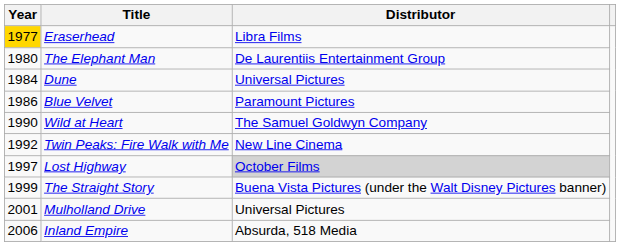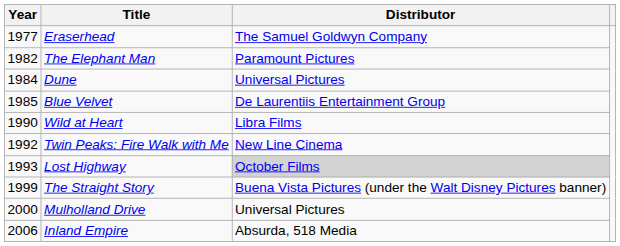Eraserhead | Year: gold background -> no background
Eraserhead | Distributor: Libra Films -> The Samuel Goldwyn Company
The Elephant Man | Year: 1980 -> 1982
The Elephant Man | Distributor: De Laurentiis Entertainment Group -> Paramount Pictures
Blue Velvet | Year: 1986 -> 1985
Blue Velvet | Distributor: Paramount Pictures -> De Laurentiis Entertainment Group
Wild at Heart | Distributor: The Samuel Goldwyn Company -> Libra Films
Lost Highway | Year: 1997 -> 1993
Mulholland Drive | Year: 2001 -> 2000
